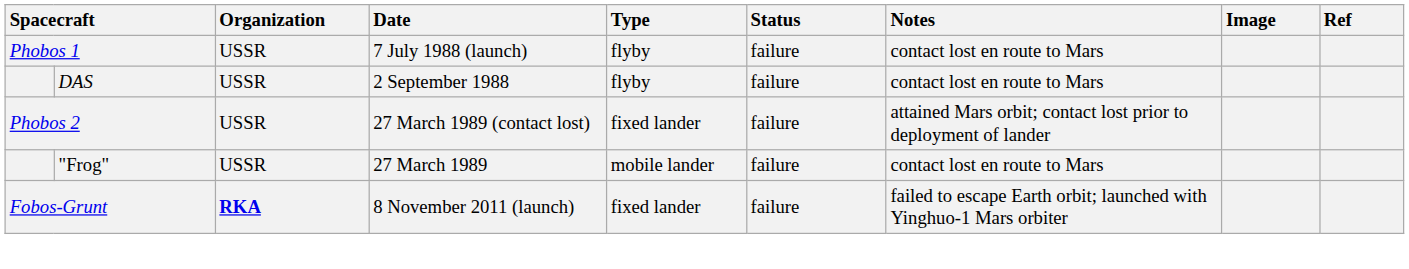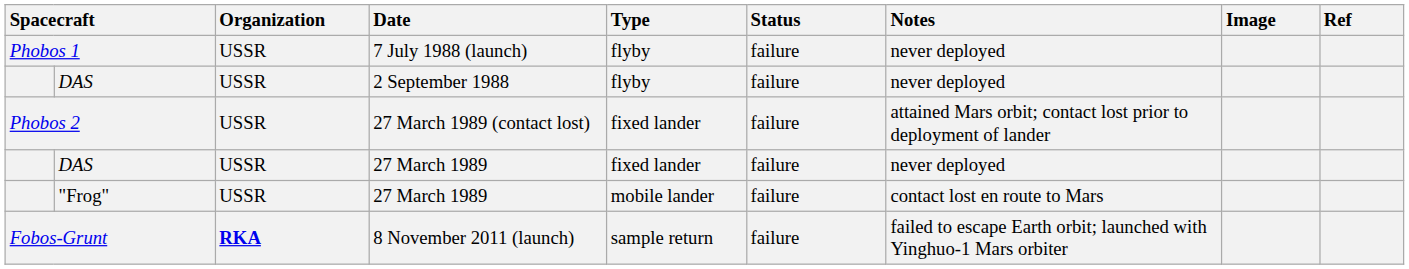Phobos 1 | Notes: contact lost en route to Mars -> never deployed
DAS / 2 September 1988 | Notes: contact lost en route to Mars -> never deployed
+ row: DAS | USSR | 27 March 1989 | fixed lander | failure | never deployed
Fobos-Grunt | Type: fixed lander -> sample return
